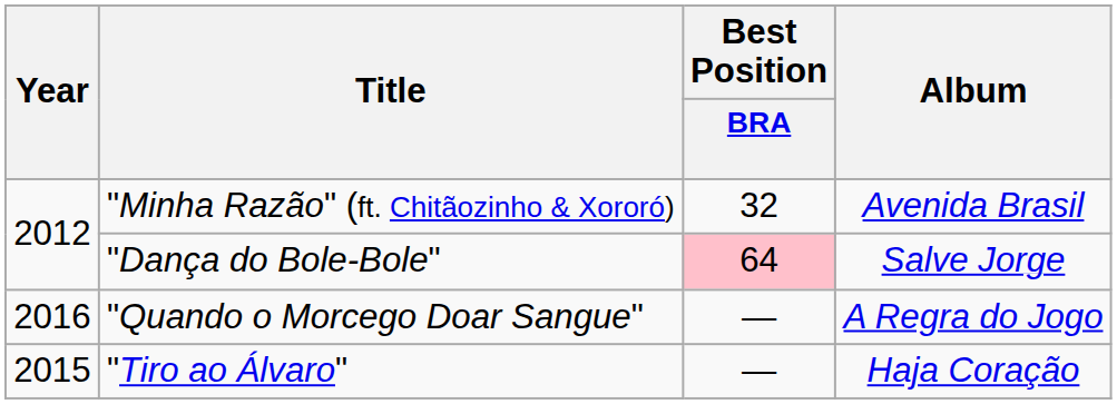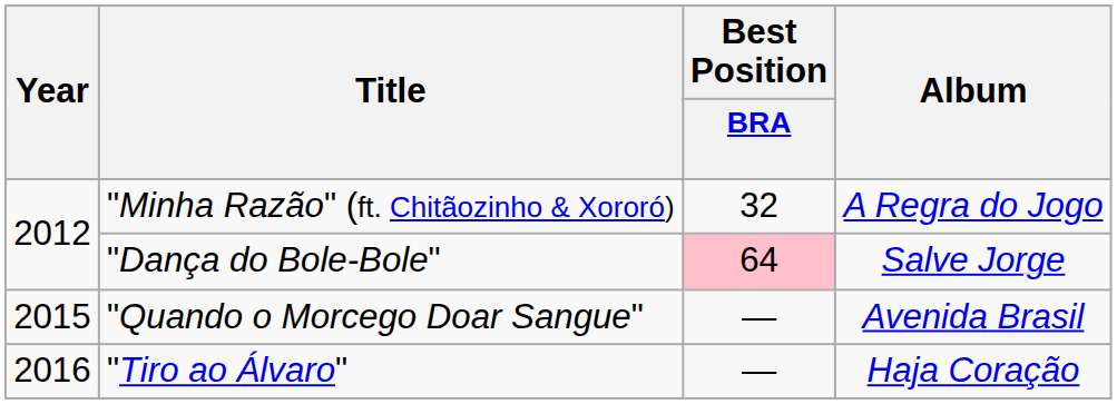"Minha Razão" (ft. Chitãozinho & Xororó) | Album: Avenida Brasil -> A Regra do Jogo
"Quando o Morcego Doar Sangue" | Year: 2016 -> 2015
"Quando o Morcego Doar Sangue" | Album: A Regra do Jogo -> Avenida Brasil
"Tiro ao Álvaro" | Year: 2015 -> 2016
